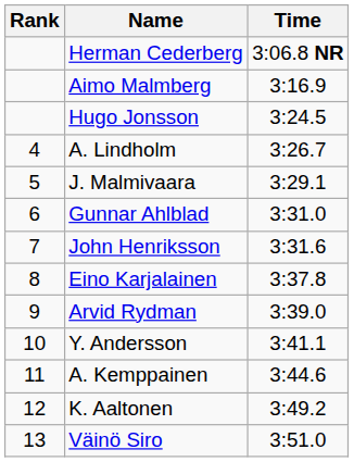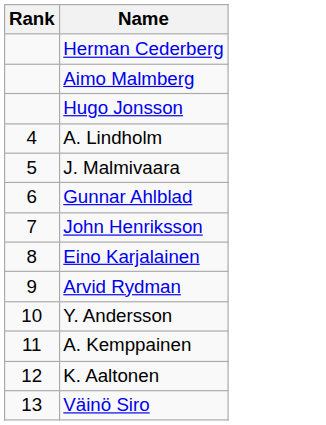- column: Time | 3:06.8 NR | 3:16.9 | 3:24.5 | 3:26.7 | 3:29.1 | 3:31.0 | 3:31.6 | 3:37.8 | 3:39.0 | 3:41.1 | 3:44.6 | 3:49.2 | 3:51.0
